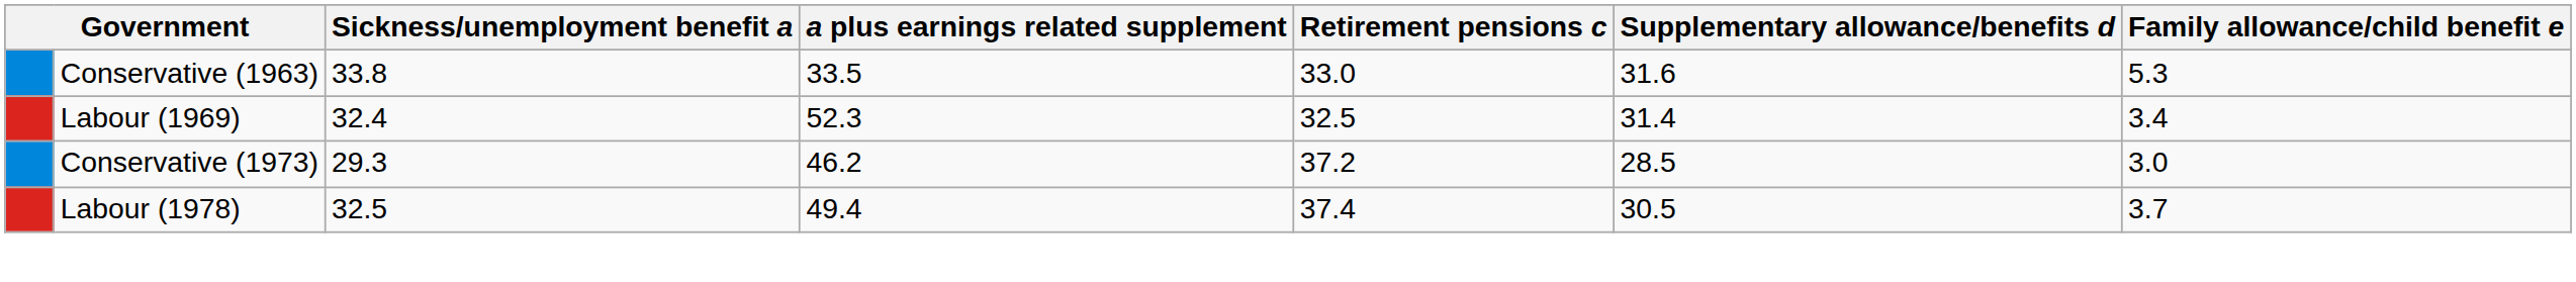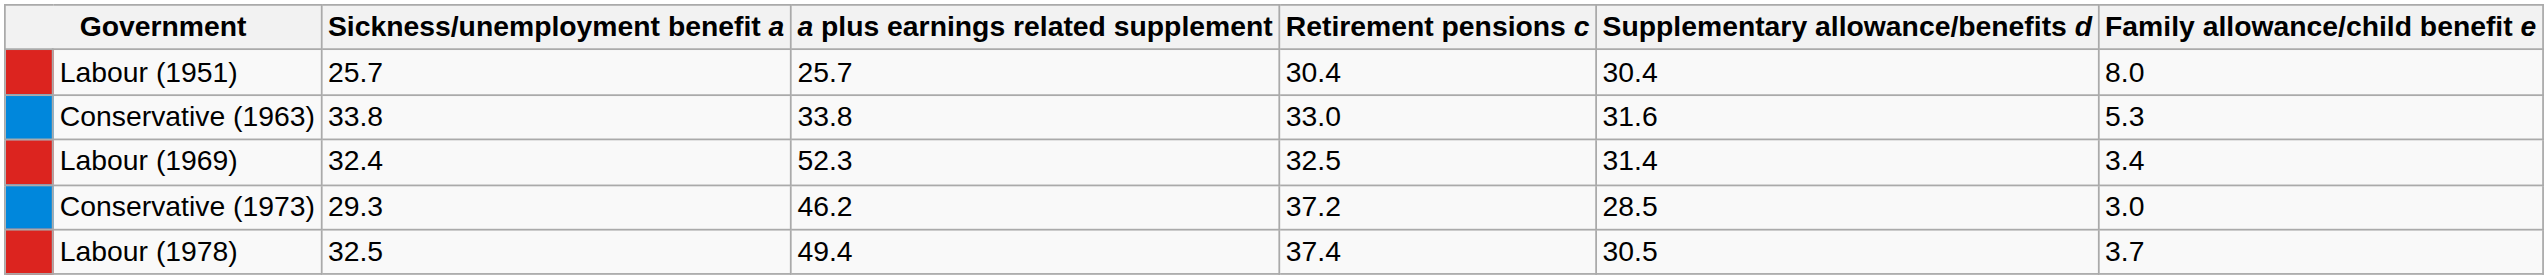+ row: Labour (1951) | 25.7 | 25.7 | 30.4 | 30.4 | 8.0
Conservative (1963) | a plus earnings related supplement: 33.5 -> 33.8
